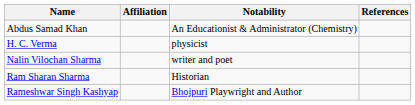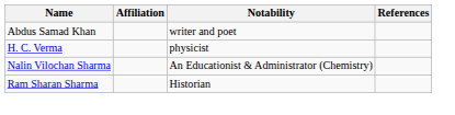Abdus Samad Khan | Notability: An Educationist & Administrator (Chemistry) -> writer and poet
Nalin Vilochan Sharma | Notability: writer and poet -> An Educationist & Administrator (Chemistry)
- row: Rameshwar Singh Kashyap | Bhojpuri Playwright and Author
